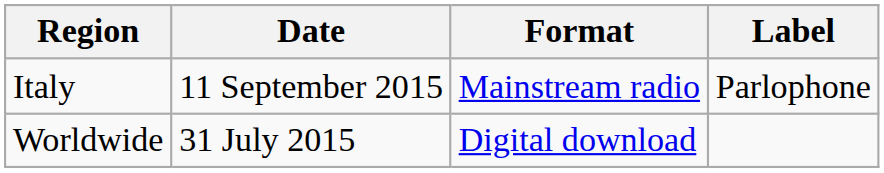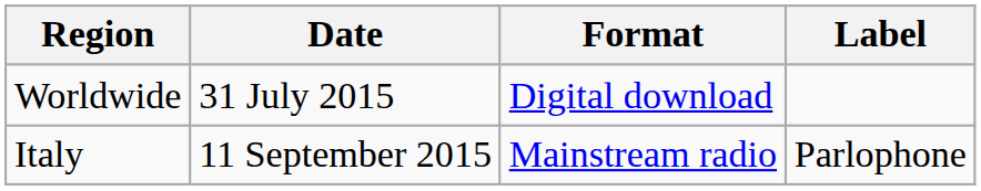rows swapped: Worldwide <-> Italy
